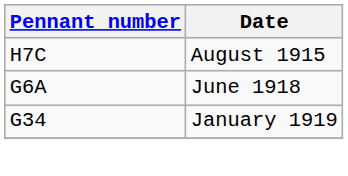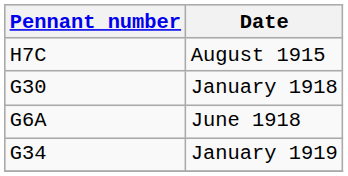+ row: G30 | January 1918
